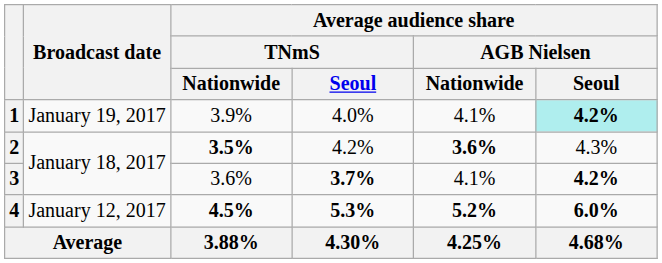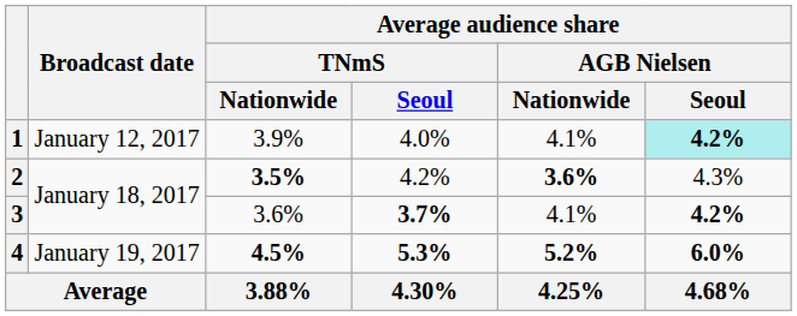1 | Broadcast date: January 19, 2017 -> January 12, 2017
4 | Broadcast date: January 12, 2017 -> January 19, 2017
